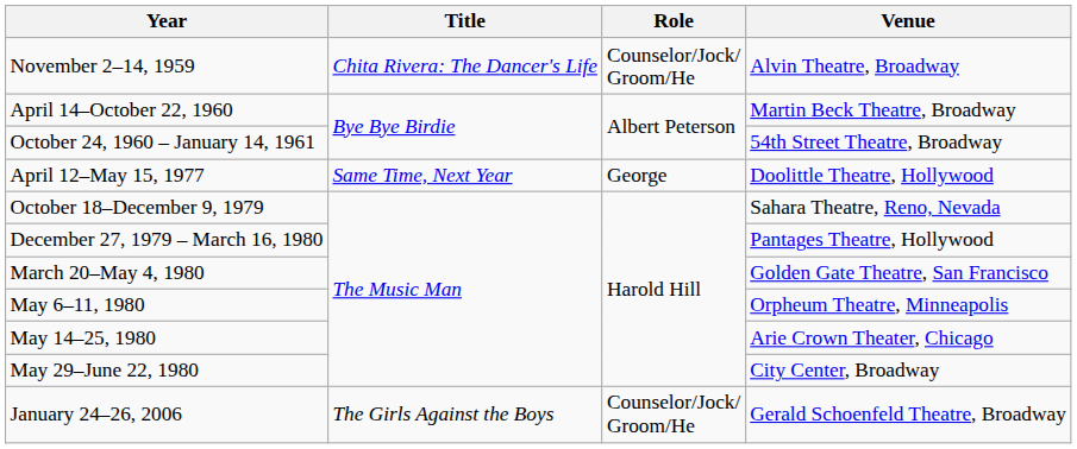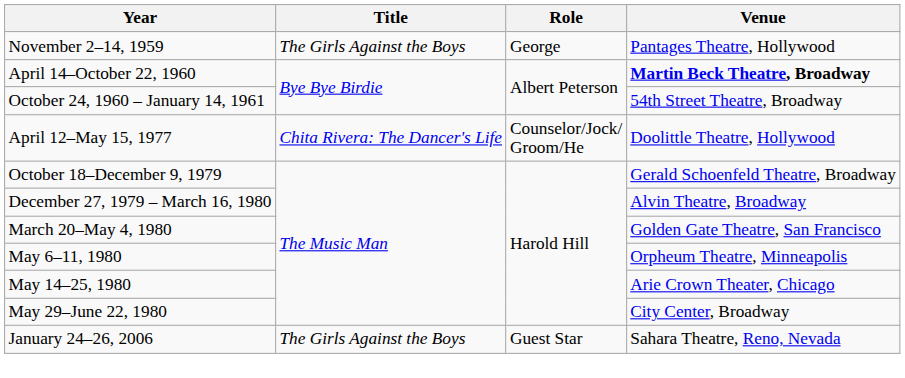November 2–14, 1959 | Title: Chita Rivera: The Dancer's Life -> The Girls Against the Boys
November 2–14, 1959 | Role: Counselor/Jock/ Groom/He -> George
November 2–14, 1959 | Venue: Alvin Theatre, Broadway -> Pantages Theatre, Hollywood
April 14–October 22, 1960 | Venue: normal -> bold
April 12–May 15, 1977 | Title: Same Time, Next Year -> Chita Rivera: The Dancer's Life
April 12–May 15, 1977 | Role: George -> Counselor/Jock/ Groom/He
October 18–December 9, 1979 | Venue: Sahara Theatre, Reno, Nevada -> Gerald Schoenfeld Theatre, Broadway
December 27, 1979 – March 16, 1980 | Venue: Pantages Theatre, Hollywood -> Alvin Theatre, Broadway
January 24–26, 2006 | Role: Counselor/Jock/ Groom/He -> Guest Star
January 24–26, 2006 | Venue: Gerald Schoenfeld Theatre, Broadway -> Sahara Theatre, Reno, Nevada
